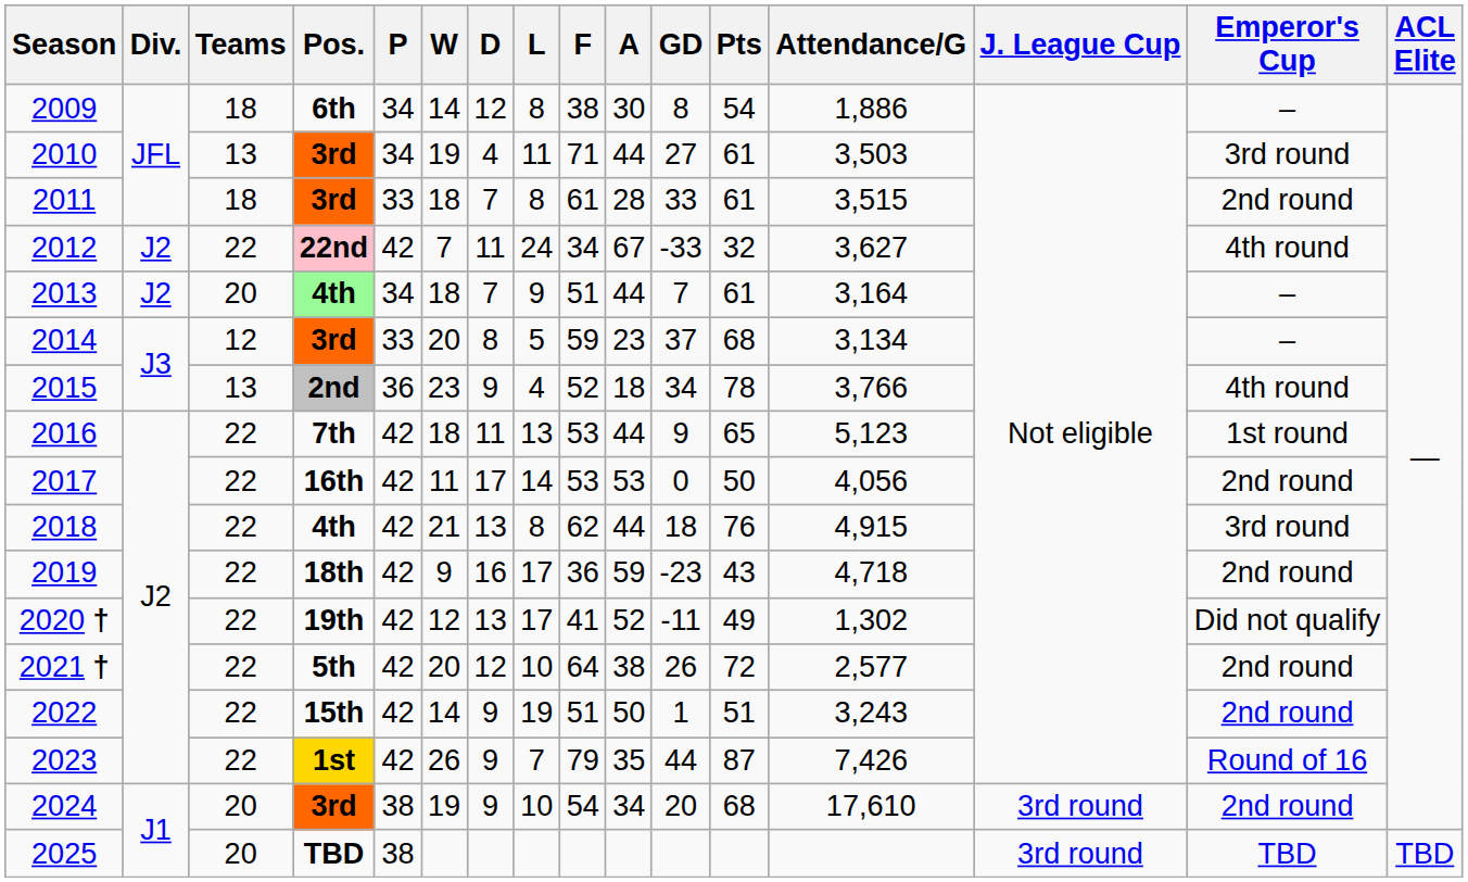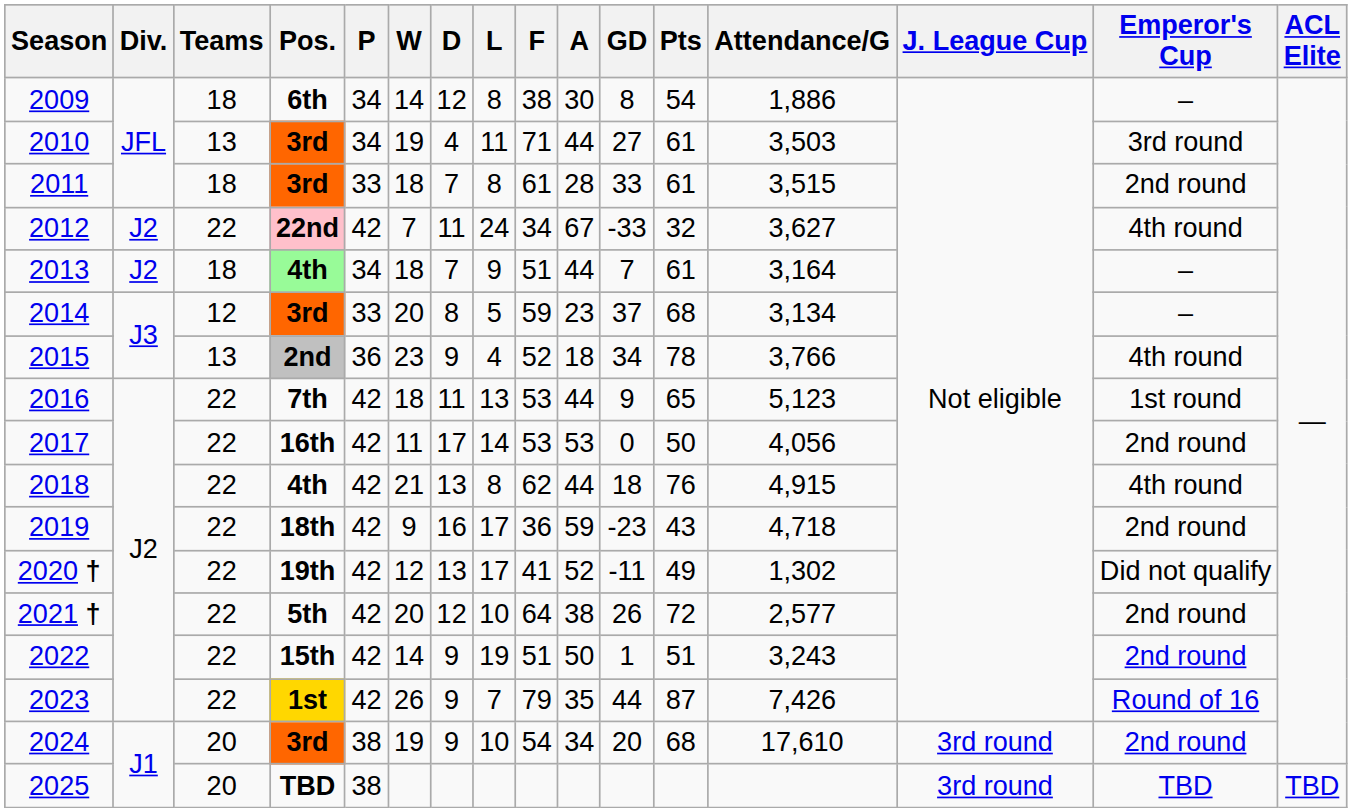2013 | Teams: 20 -> 18
2018 | Emperor's Cup: 3rd round -> 4th round
